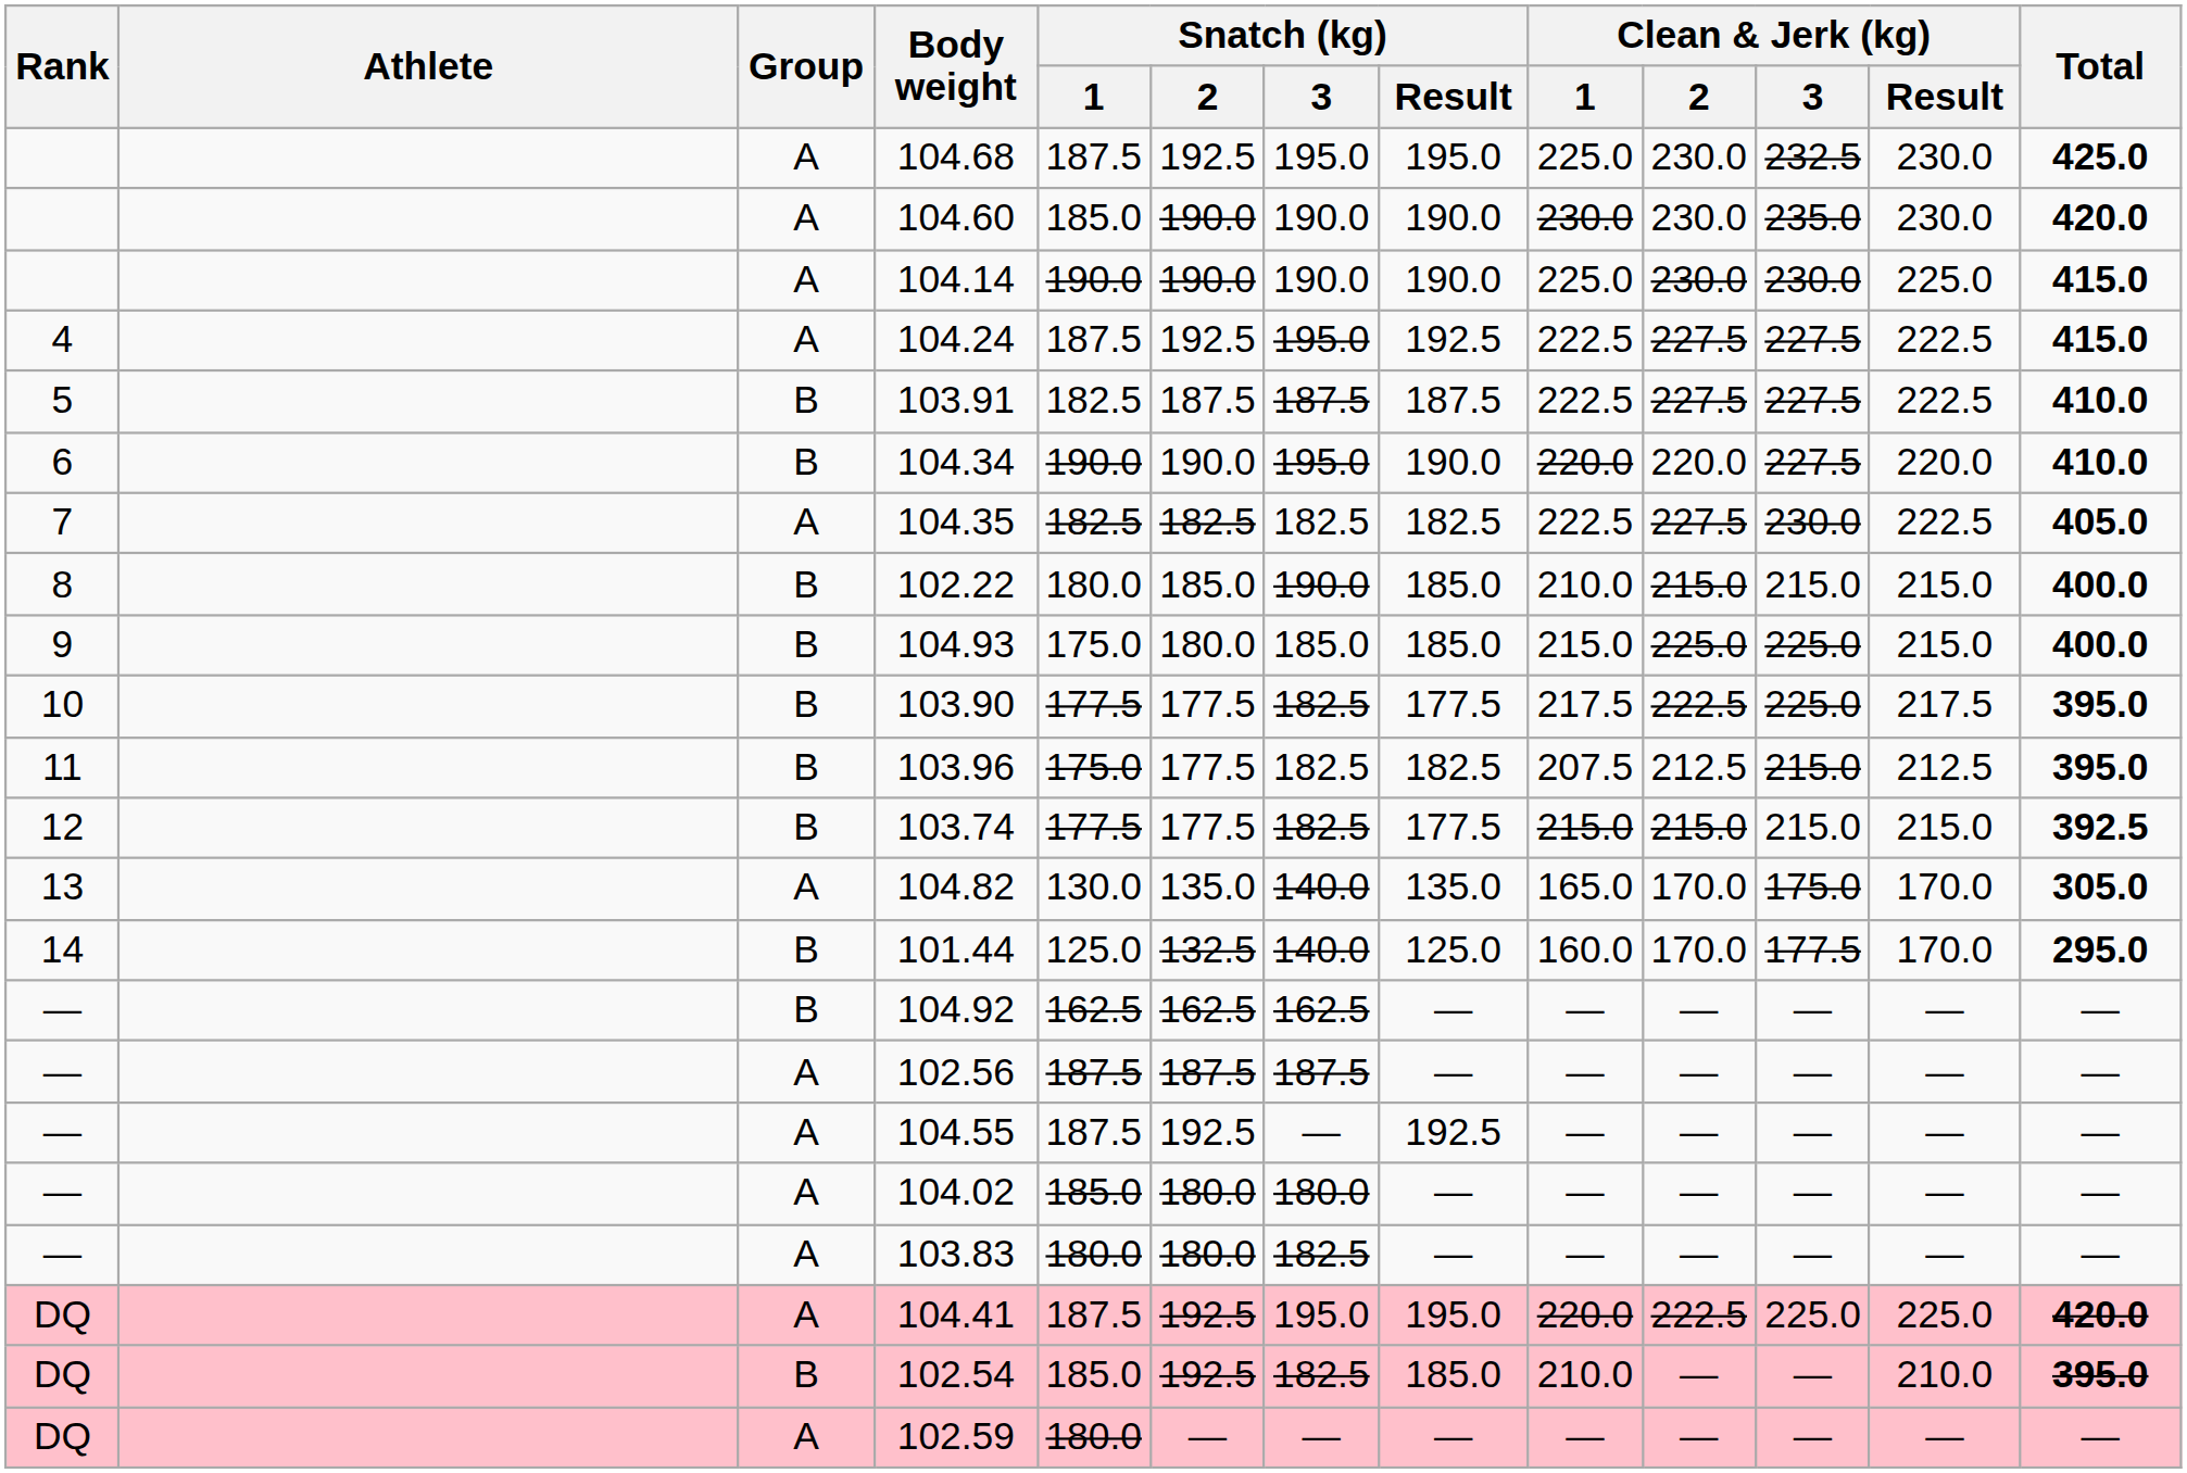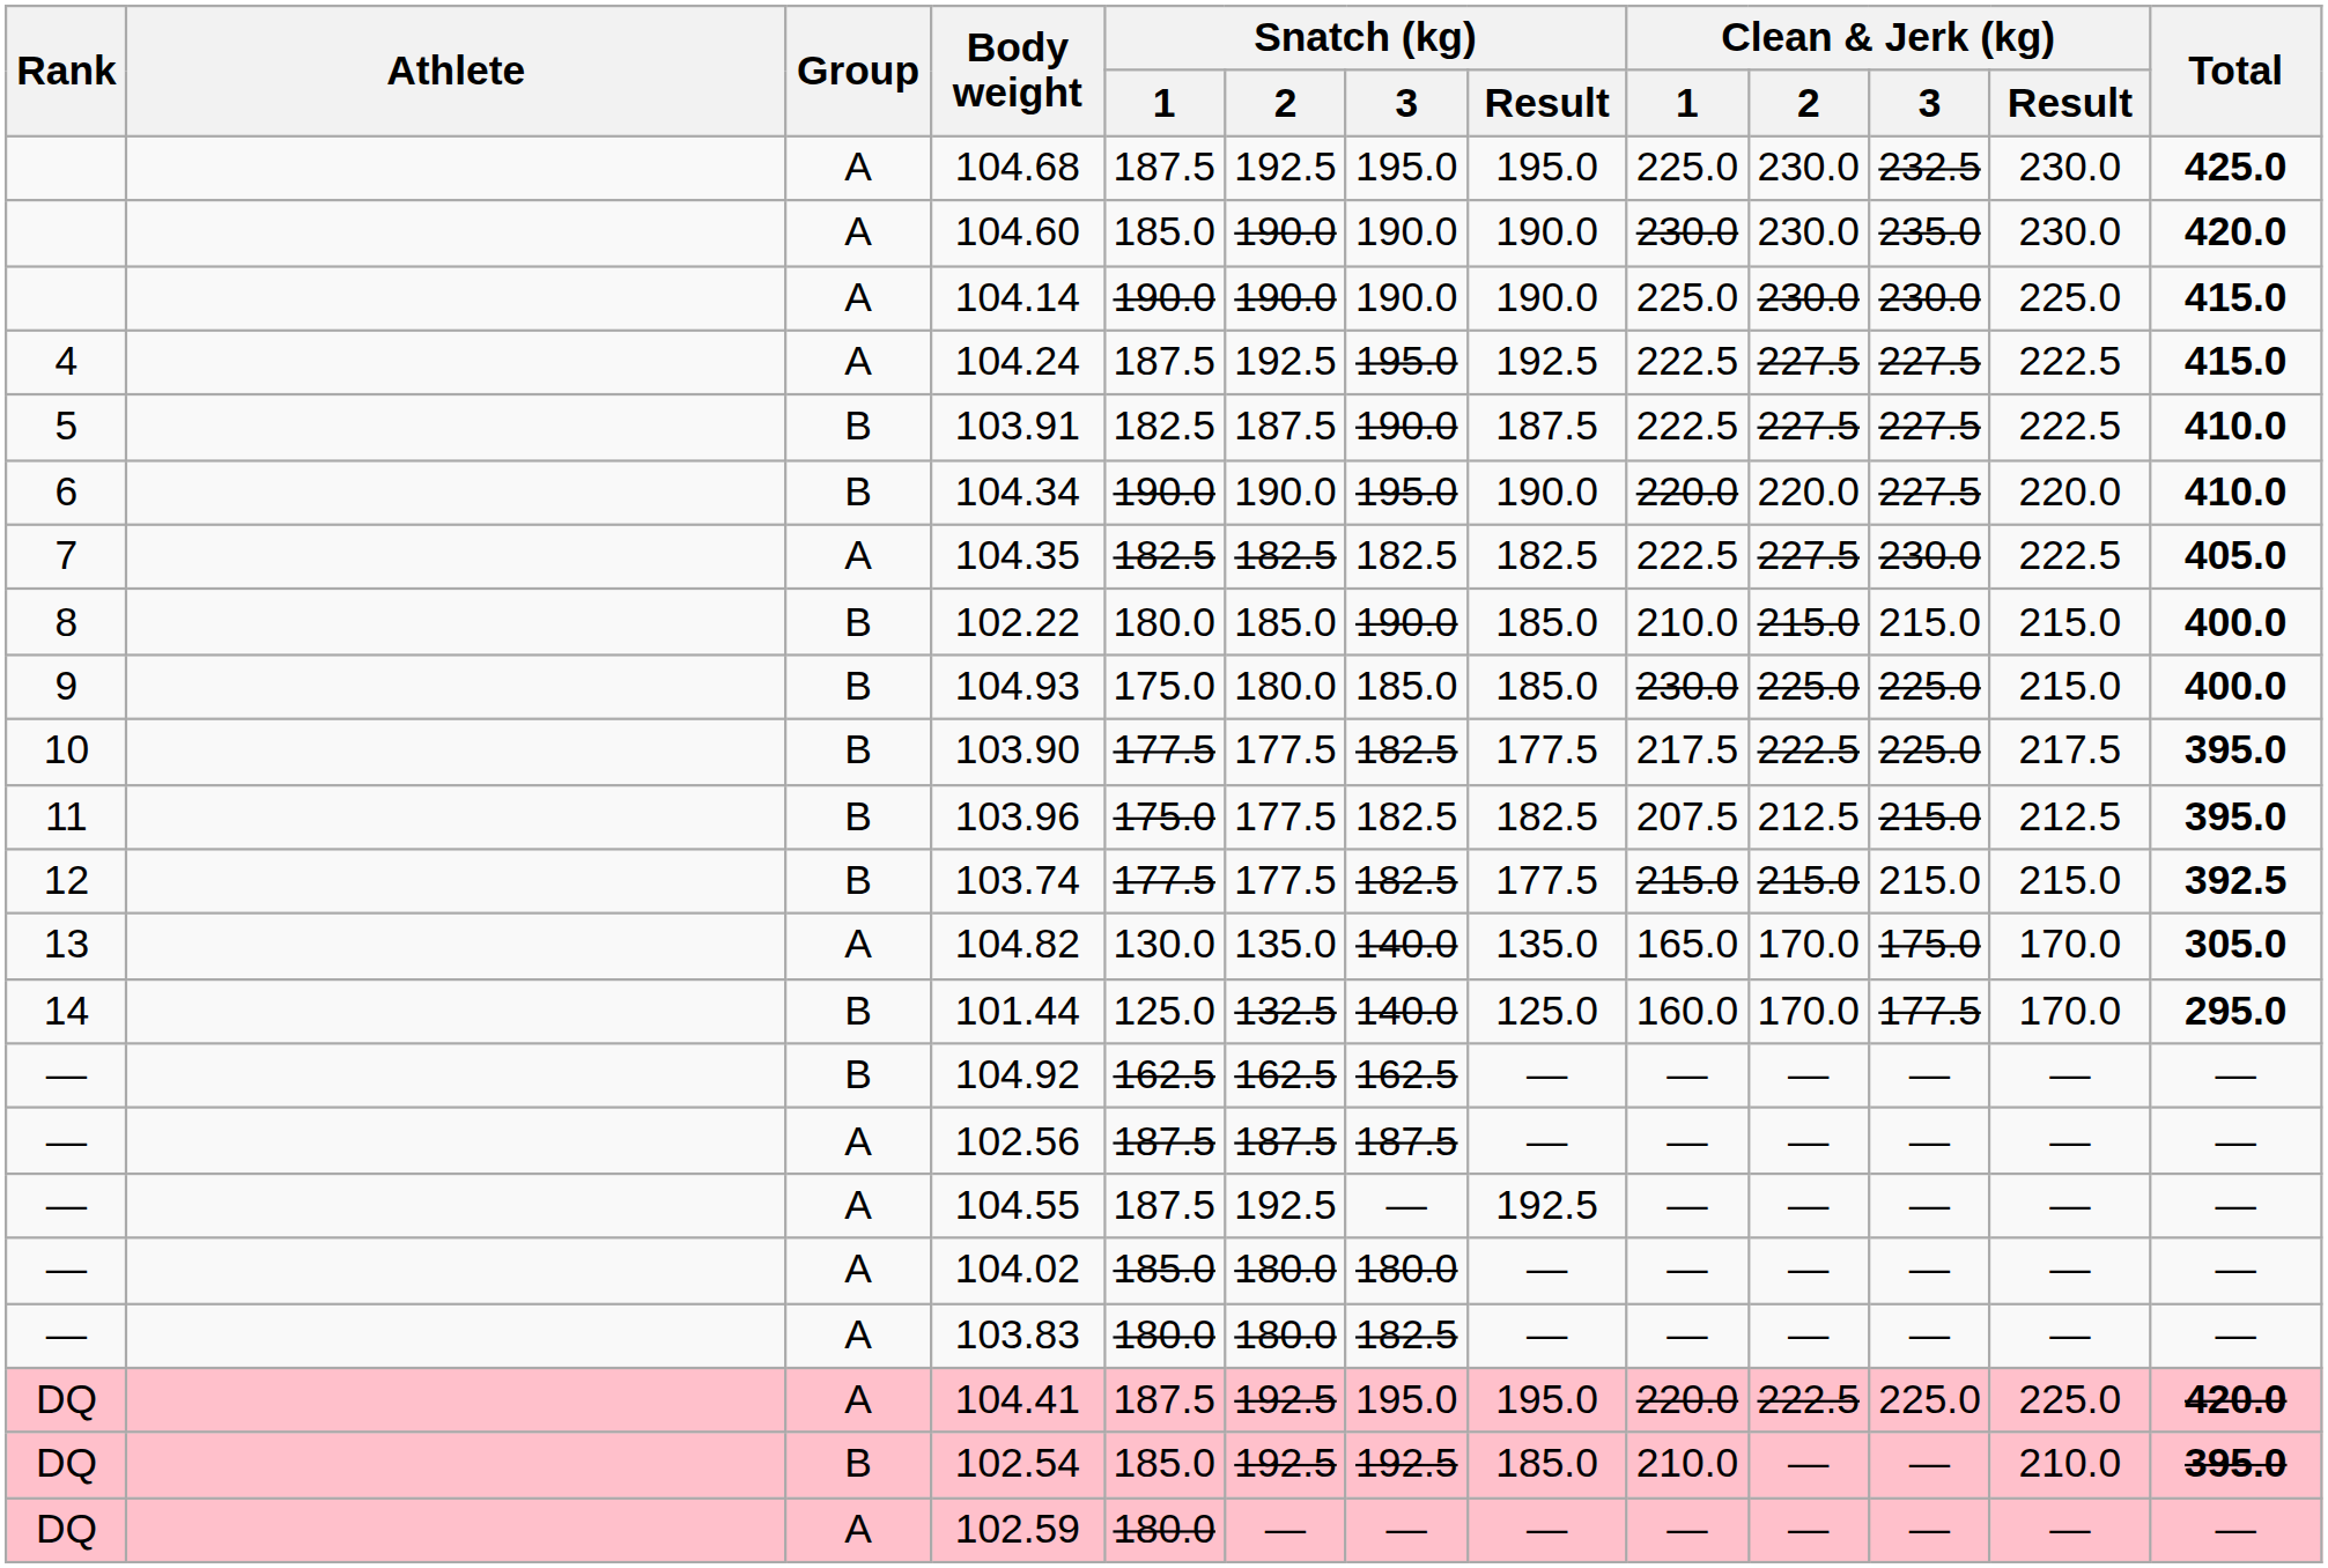103.91 | Snatch (kg) / 3: 187.5 -> 190.0
104.93 | Clean & Jerk (kg) / 1: 215.0 -> 230.0
102.54 | Snatch (kg) / 3: 182.5 -> 192.5
